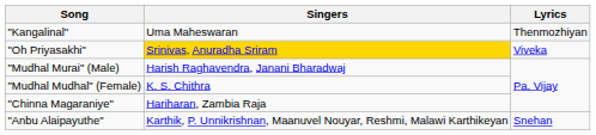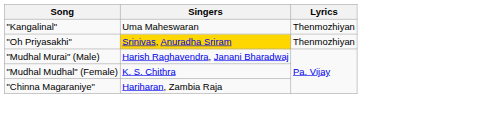"Oh Priyasakhi" | Lyrics: Viveka -> Thenmozhiyan
- row: "Anbu Alaipayuthe" | Karthik, P. Unnikrishnan, Maanuvel Nouyar, Reshmi, Malawi Karthikeyan | Snehan
